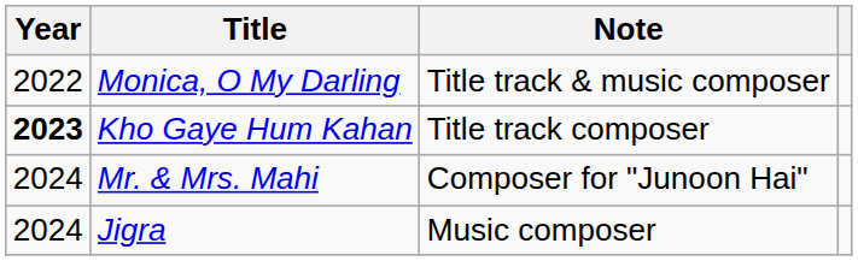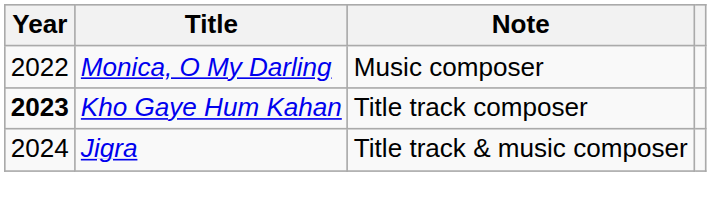Monica, O My Darling | Note: Title track & music composer -> Music composer
- row: 2024 | Mr. & Mrs. Mahi | Composer for "Junoon Hai"
Jigra | Note: Music composer -> Title track & music composer
